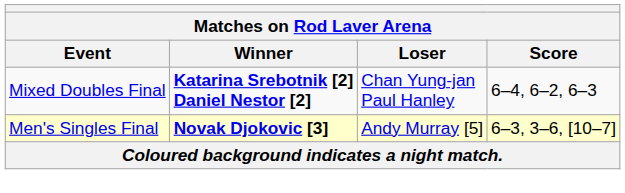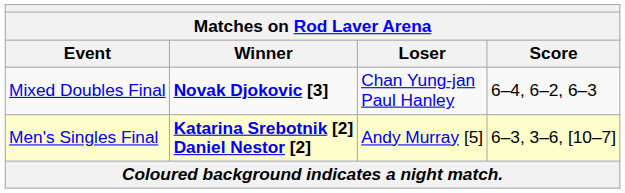Mixed Doubles Final | Winner: Katarina Srebotnik [2] Daniel Nestor [2] -> Novak Djokovic [3]
Men's Singles Final | Winner: Novak Djokovic [3] -> Katarina Srebotnik [2] Daniel Nestor [2]
